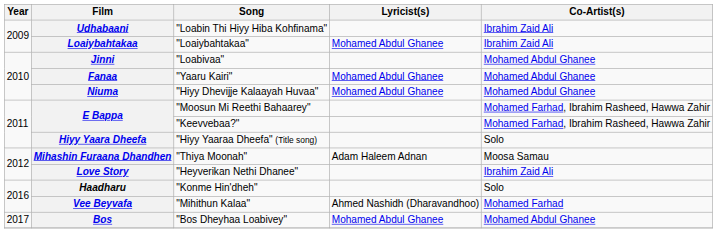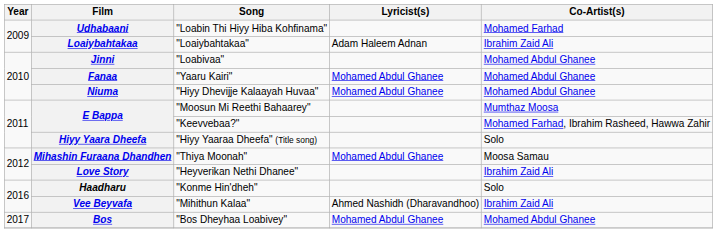Udhabaani | Co-Artist(s): Ibrahim Zaid Ali -> Mohamed Farhad
Loaiybahtakaa | Lyricist(s): Mohamed Abdul Ghanee -> Adam Haleem Adnan
E Bappa / "Moosun Mi Reethi Bahaarey" | Co-Artist(s): Mohamed Farhad, Ibrahim Rasheed, Hawwa Zahir -> Mumthaz Moosa
Mihashin Furaana Dhandhen | Lyricist(s): Adam Haleem Adnan -> Mohamed Abdul Ghanee
Vee Beyvafa | Co-Artist(s): Mohamed Farhad -> Ibrahim Zaid Ali
